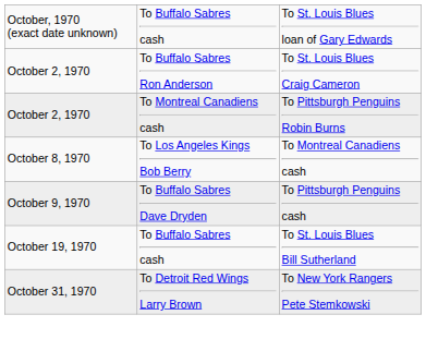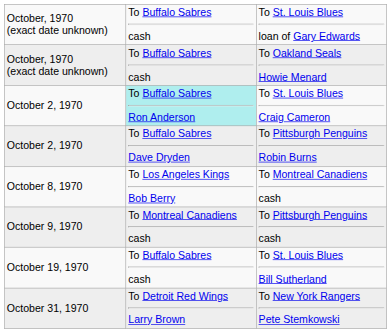+ row: October, 1970 (exact date unknown) | To Buffalo Sabres cash | To Oakland Seals Howie Menard
To St. Louis Blues Craig Cameron | column 2: no background -> paleturquoise background
To Pittsburgh Penguins Robin Burns | column 2: To Montreal Canadiens cash -> To Buffalo Sabres Dave Dryden
To Pittsburgh Penguins cash | column 2: To Buffalo Sabres Dave Dryden -> To Montreal Canadiens cash
